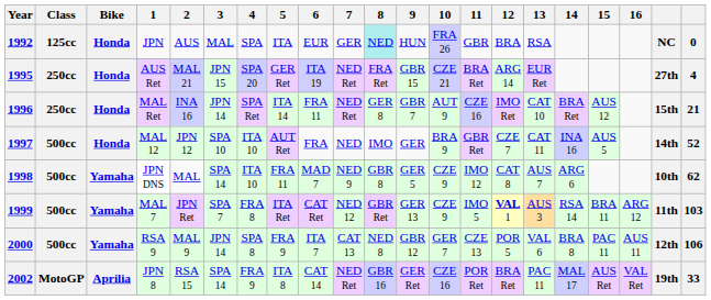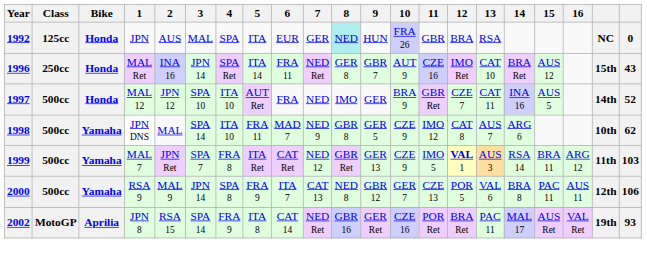- row: 1995 | 250cc | Honda | AUS Ret | MAL 21 | JPN 15 | SPA 20 | GER Ret | ITA 19 | NED Ret | FRA Ret | GBR 15 | CZE 21 | BRA Ret | ARG 14 | EUR Ret | 27th | 4
1996 | column 21: 21 -> 43
2002 | column 21: 33 -> 93
